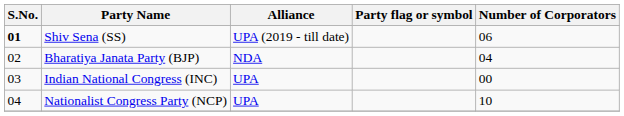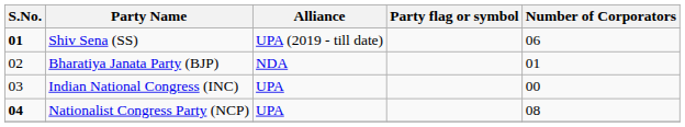Bharatiya Janata Party (BJP) | Number of Corporators: 04 -> 01
Nationalist Congress Party (NCP) | S.No.: normal -> bold
Nationalist Congress Party (NCP) | Number of Corporators: 10 -> 08
